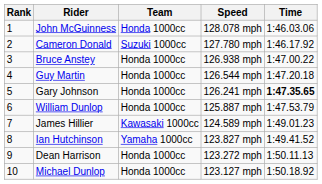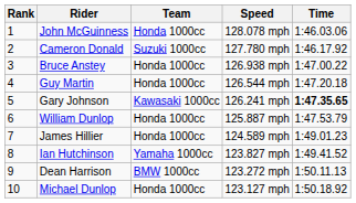Gary Johnson | Team: Honda 1000cc -> Kawasaki 1000cc
James Hillier | Team: Kawasaki 1000cc -> Honda 1000cc
Dean Harrison | Team: Honda 1000cc -> BMW 1000cc
